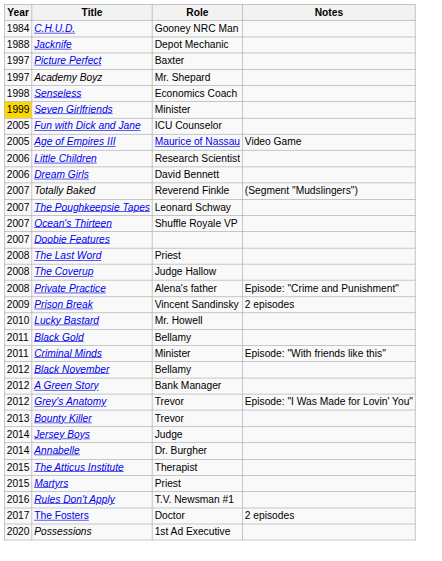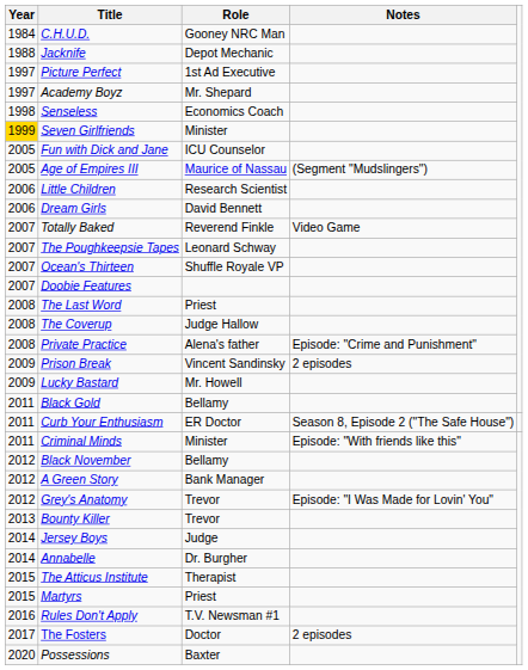Picture Perfect | Role: Baxter -> 1st Ad Executive
Age of Empires III | Notes: Video Game -> (Segment "Mudslingers")
Totally Baked | Notes: (Segment "Mudslingers") -> Video Game
Lucky Bastard | Year: 2010 -> 2009
+ row: 2011 | Curb Your Enthusiasm | ER Doctor | Season 8, Episode 2 ("The Safe House")
Possessions | Role: 1st Ad Executive -> Baxter
